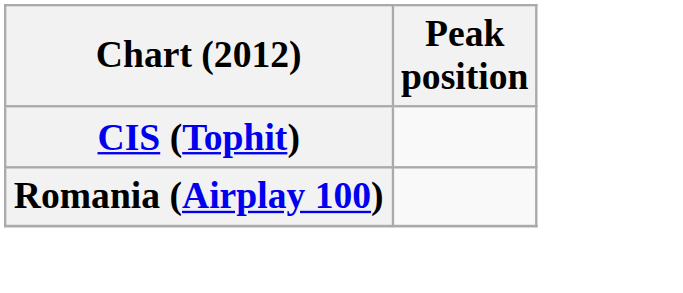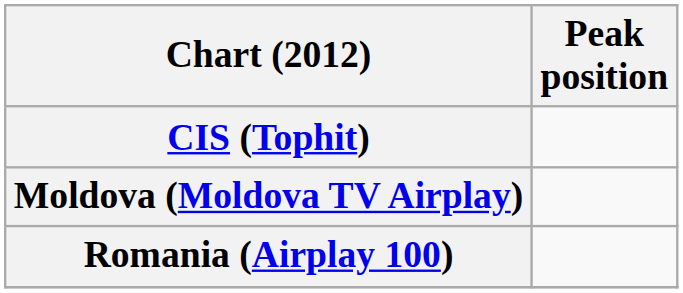+ row: Moldova (Moldova TV Airplay)
